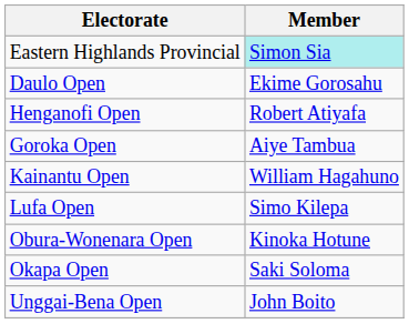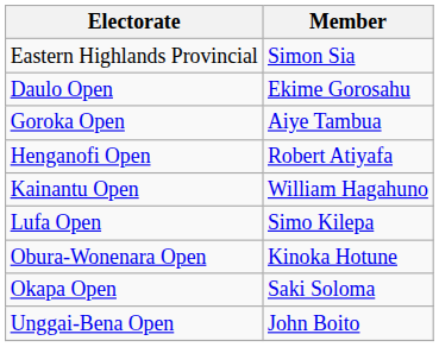Eastern Highlands Provincial | Member: paleturquoise background -> no background
rows swapped: Goroka Open <-> Henganofi Open
